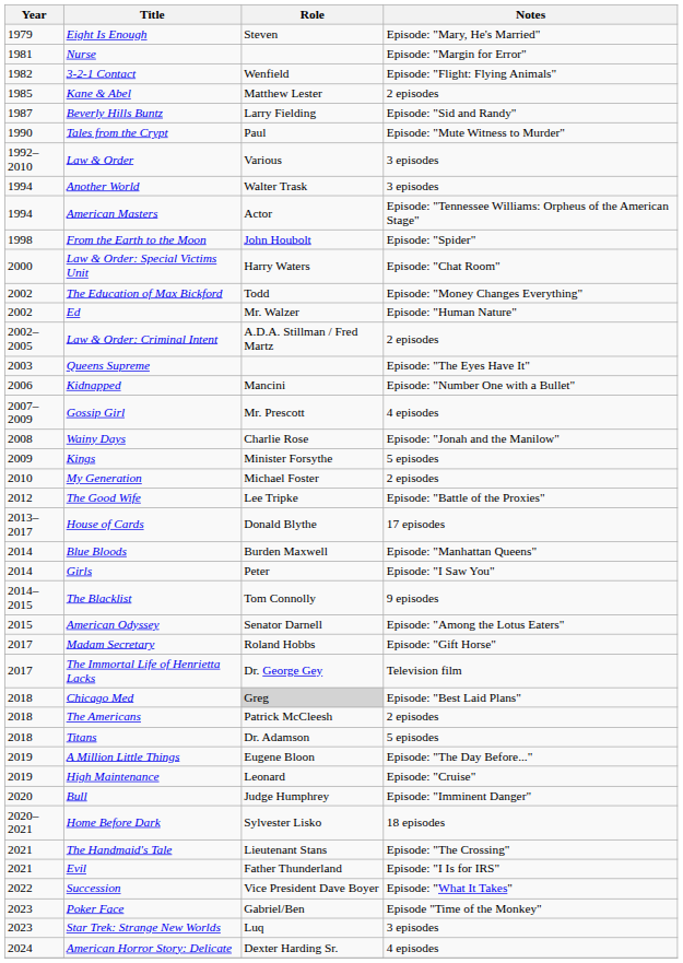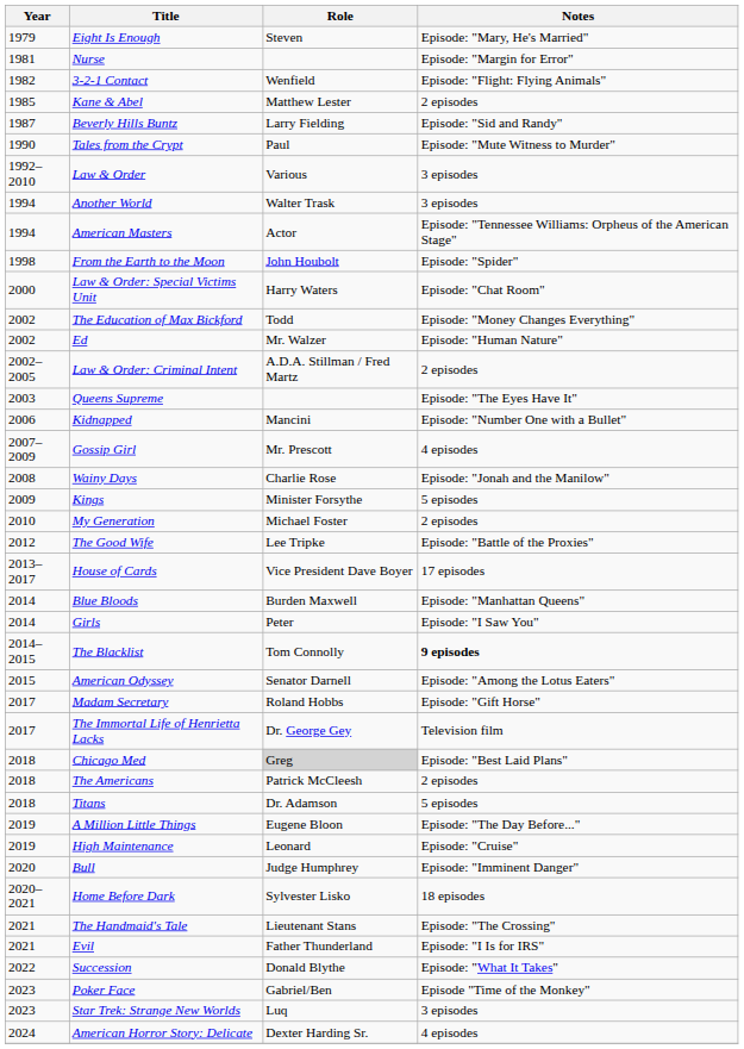House of Cards | Role: Donald Blythe -> Vice President Dave Boyer
The Blacklist | Notes: normal -> bold
Succession | Role: Vice President Dave Boyer -> Donald Blythe
